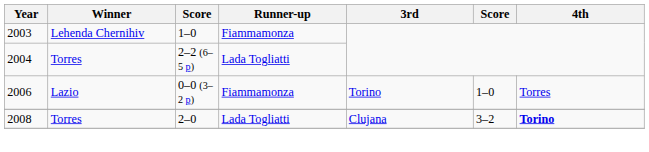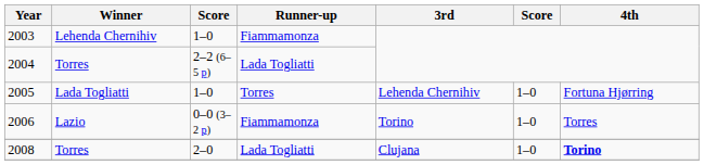+ row: 2005 | Lada Togliatti | 1–0 | Torres | Lehenda Chernihiv | 1–0 | Fortuna Hjørring
2008 | column 6: 3–2 -> 1–0
